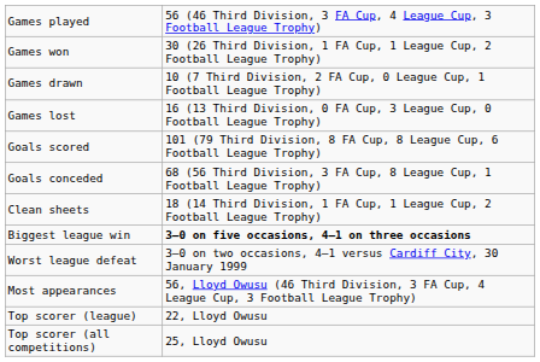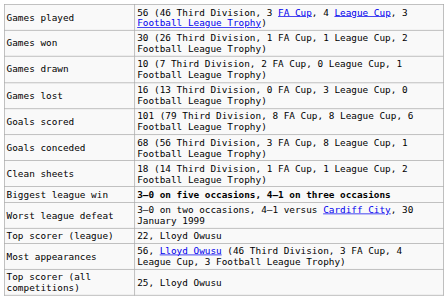rows swapped: Most appearances <-> Top scorer (league)
